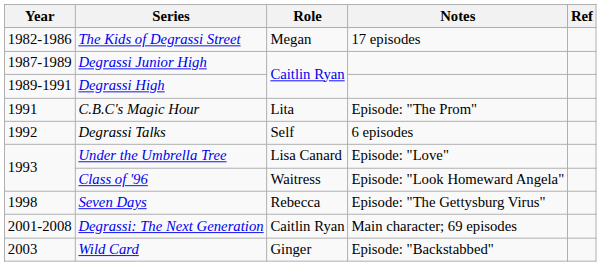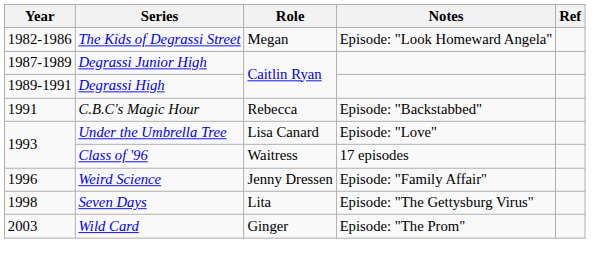The Kids of Degrassi Street | Notes: 17 episodes -> Episode: "Look Homeward Angela"
C.B.C's Magic Hour | Role: Lita -> Rebecca
C.B.C's Magic Hour | Notes: Episode: "The Prom" -> Episode: "Backstabbed"
- row: 1992 | Degrassi Talks | Self | 6 episodes
Class of '96 | Notes: Episode: "Look Homeward Angela" -> 17 episodes
+ row: 1996 | Weird Science | Jenny Dressen | Episode: "Family Affair"
Seven Days | Role: Rebecca -> Lita
- row: 2001-2008 | Degrassi: The Next Generation | Caitlin Ryan | Main character; 69 episodes
Wild Card | Notes: Episode: "Backstabbed" -> Episode: "The Prom"
